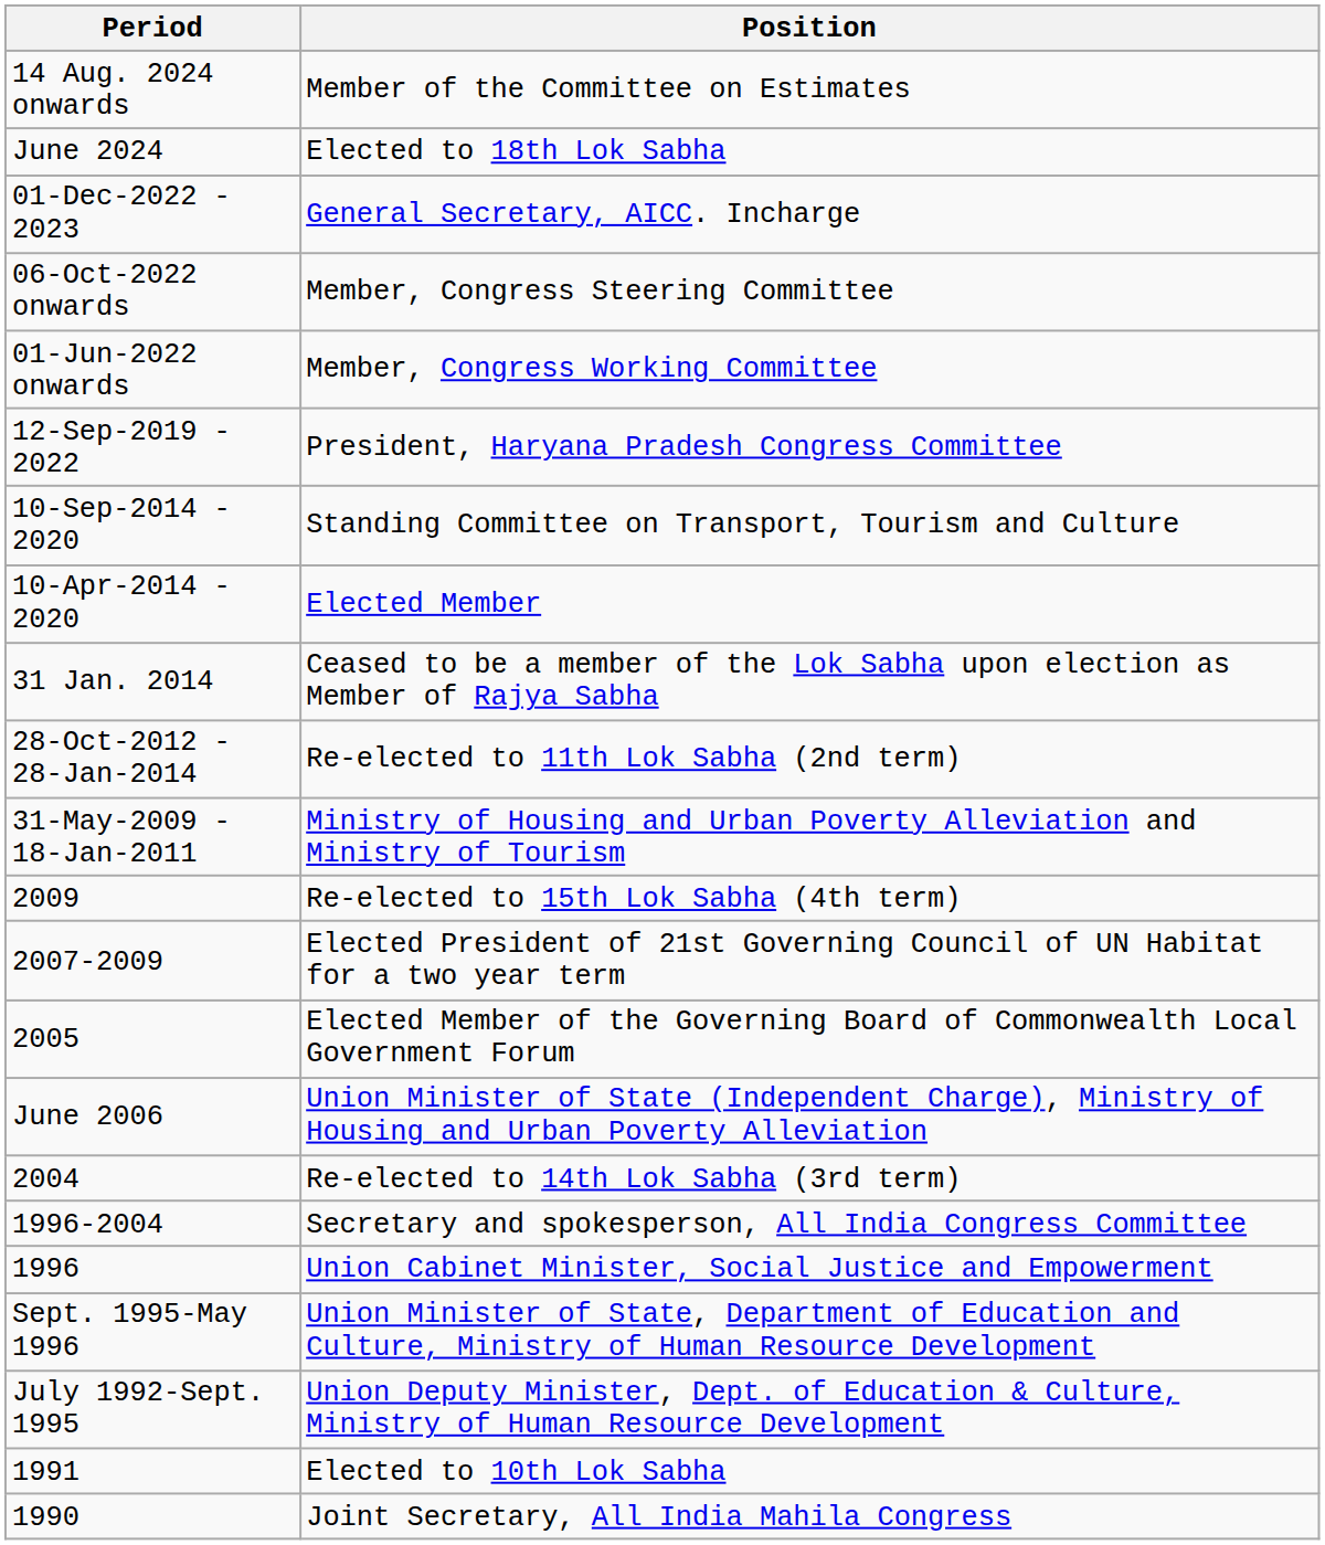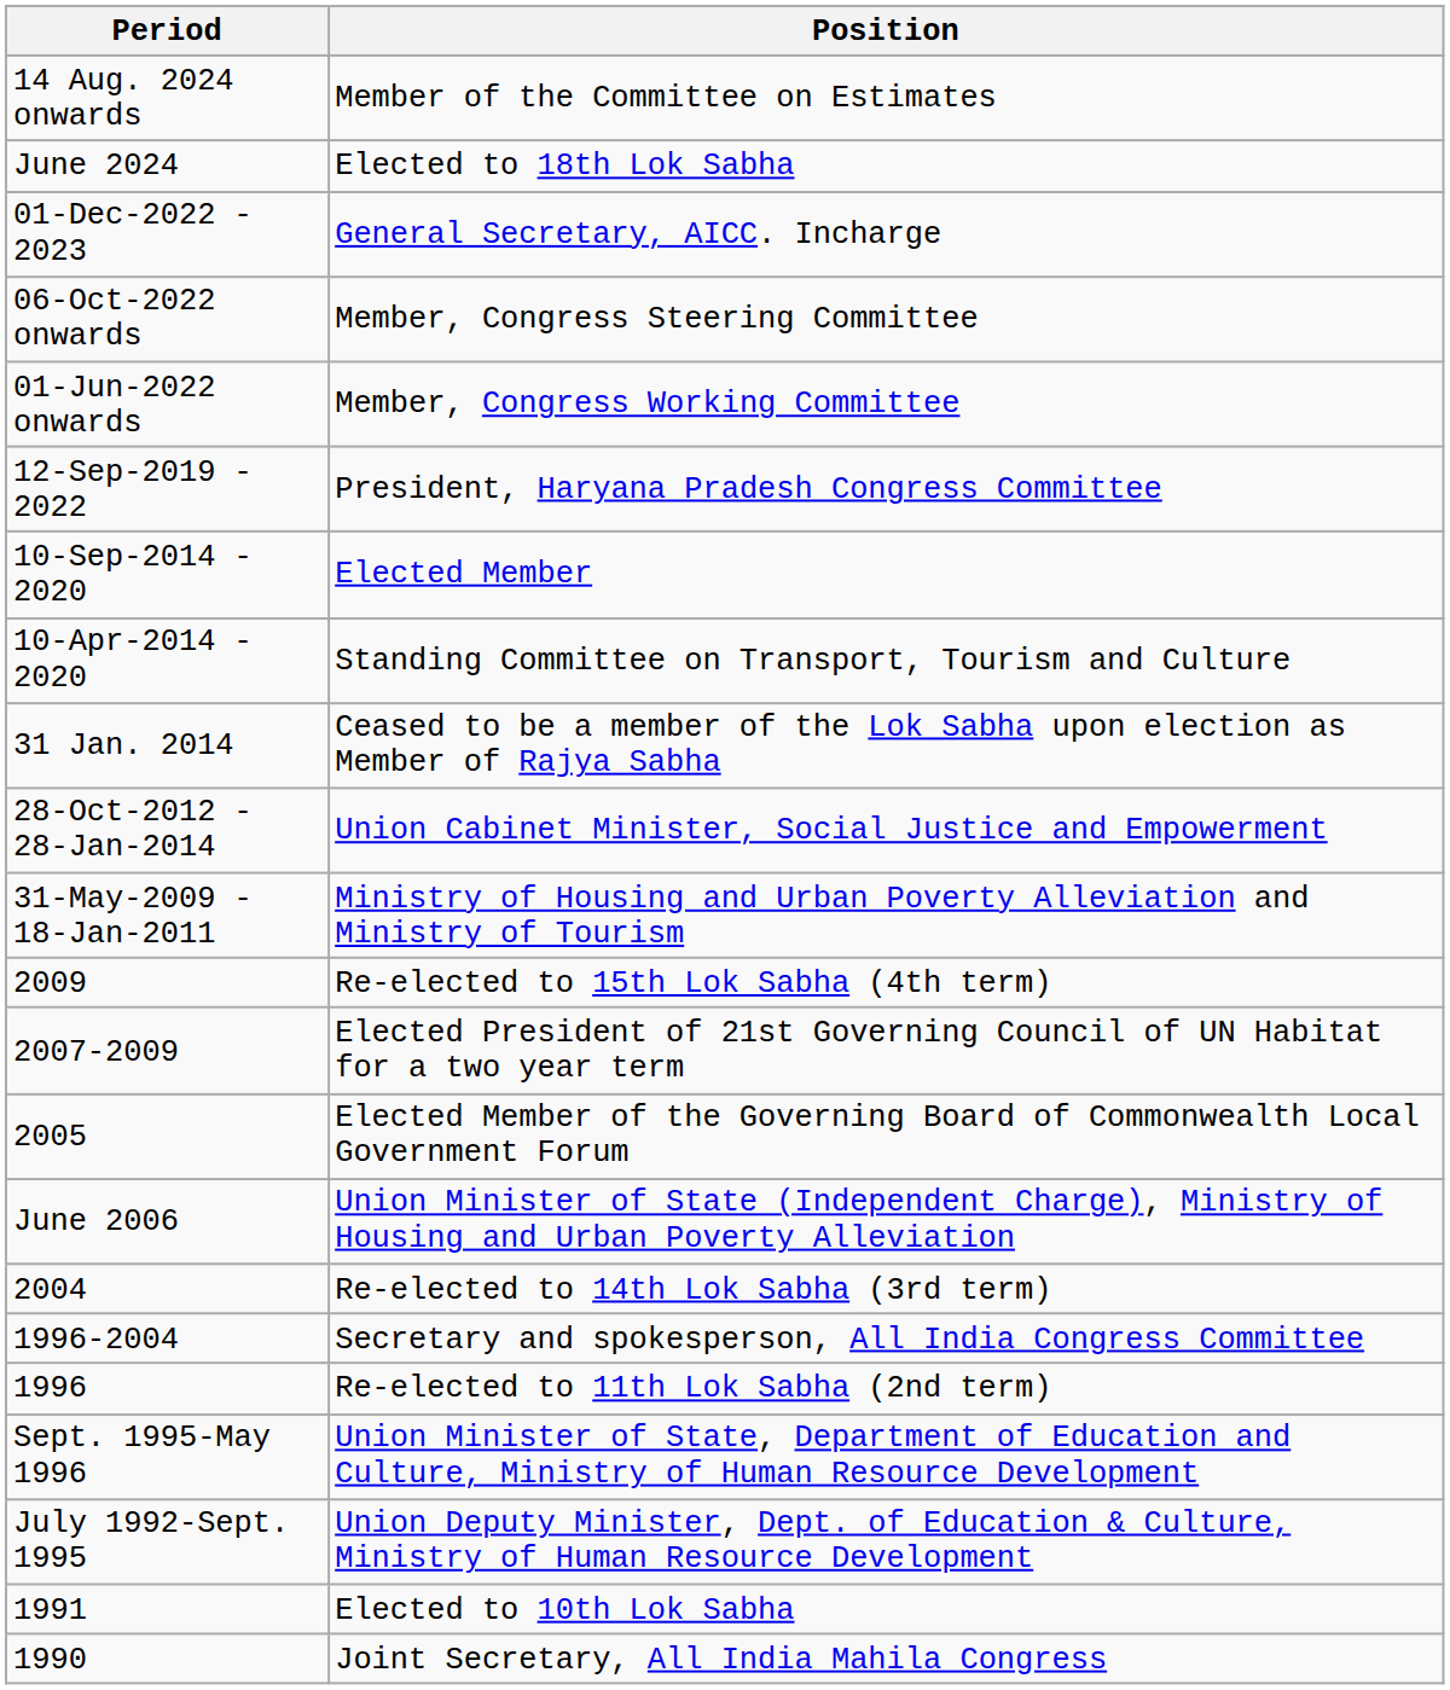10-Sep-2014 - 2020 | Position: Standing Committee on Transport, Tourism and Culture -> Elected Member
10-Apr-2014 - 2020 | Position: Elected Member -> Standing Committee on Transport, Tourism and Culture
28-Oct-2012 - 28-Jan-2014 | Position: Re-elected to 11th Lok Sabha (2nd term) -> Union Cabinet Minister, Social Justice and Empowerment
1996 | Position: Union Cabinet Minister, Social Justice and Empowerment -> Re-elected to 11th Lok Sabha (2nd term)
